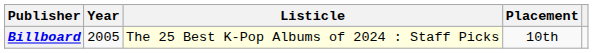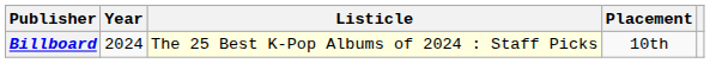Billboard | Year: 2005 -> 2024
